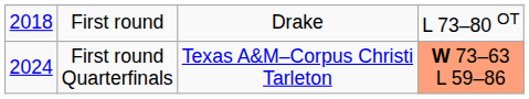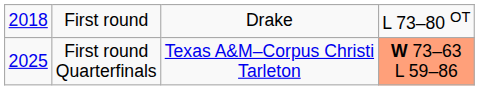First round Quarterfinals | column 1: 2024 -> 2025
